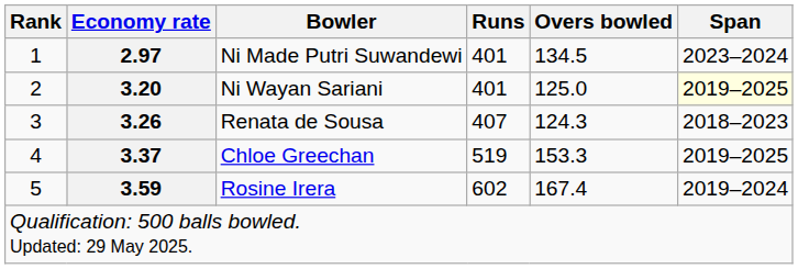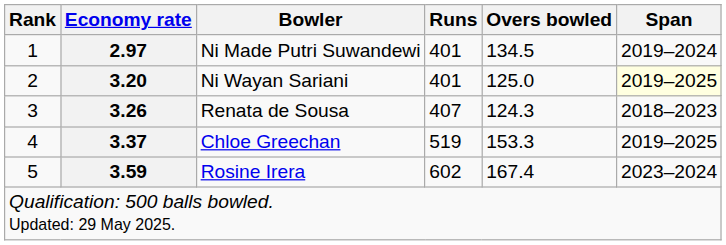Ni Made Putri Suwandewi | Span: 2023–2024 -> 2019–2024
Rosine Irera | Span: 2019–2024 -> 2023–2024
